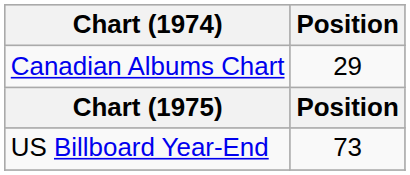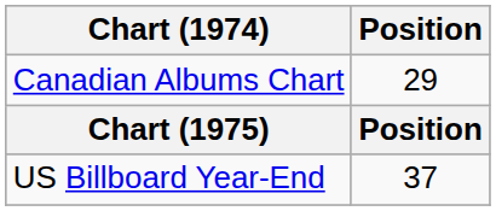US Billboard Year-End | Position: 73 -> 37
